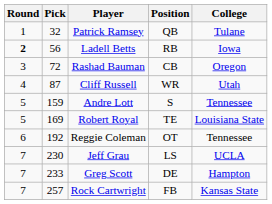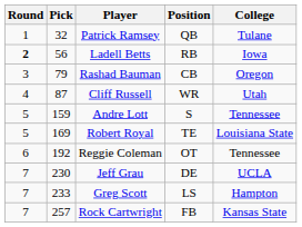Rashad Bauman | Pick: 72 -> 79
Jeff Grau | Position: LS -> DE
Greg Scott | Position: DE -> LS
